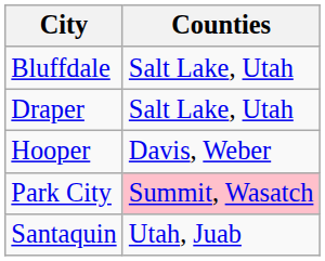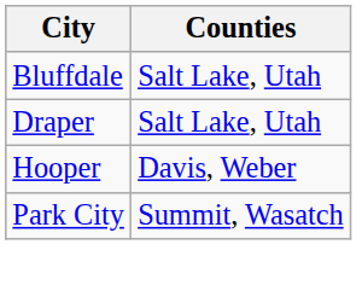Park City | Counties: pink background -> no background
- row: Santaquin | Utah, Juab
